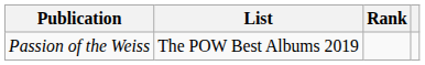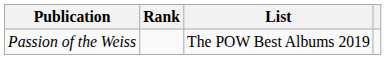columns swapped: List <-> Rank
